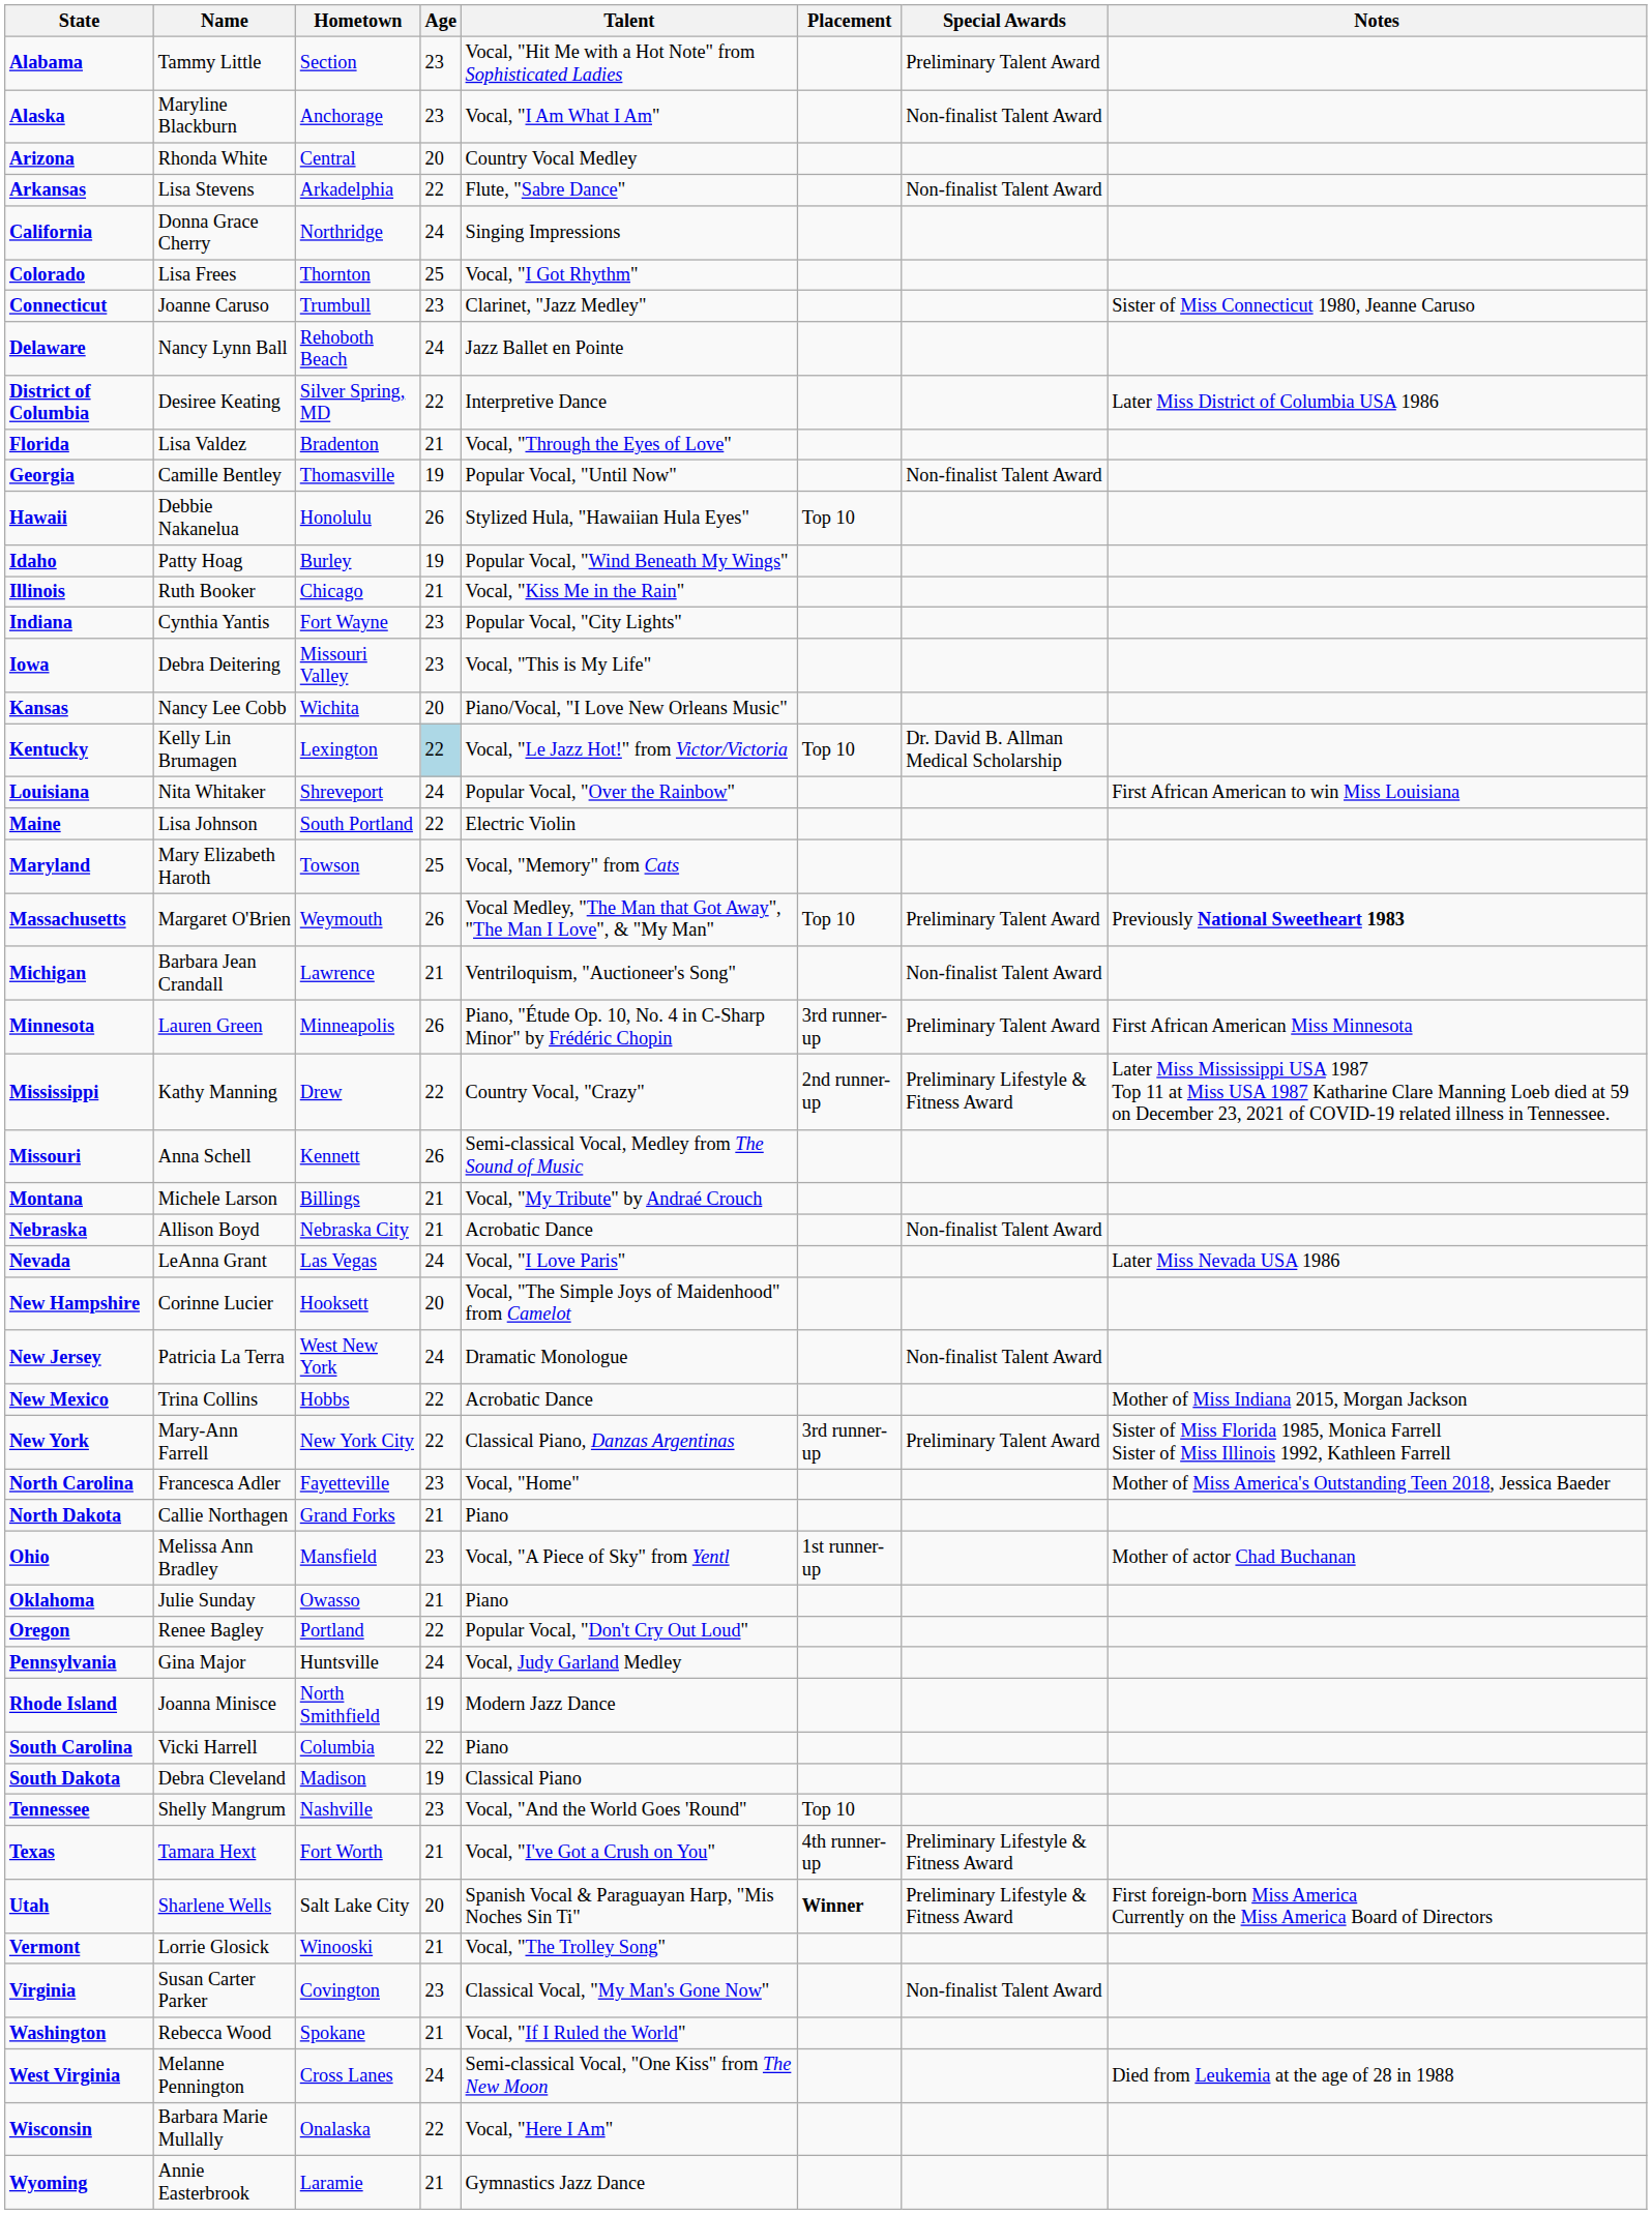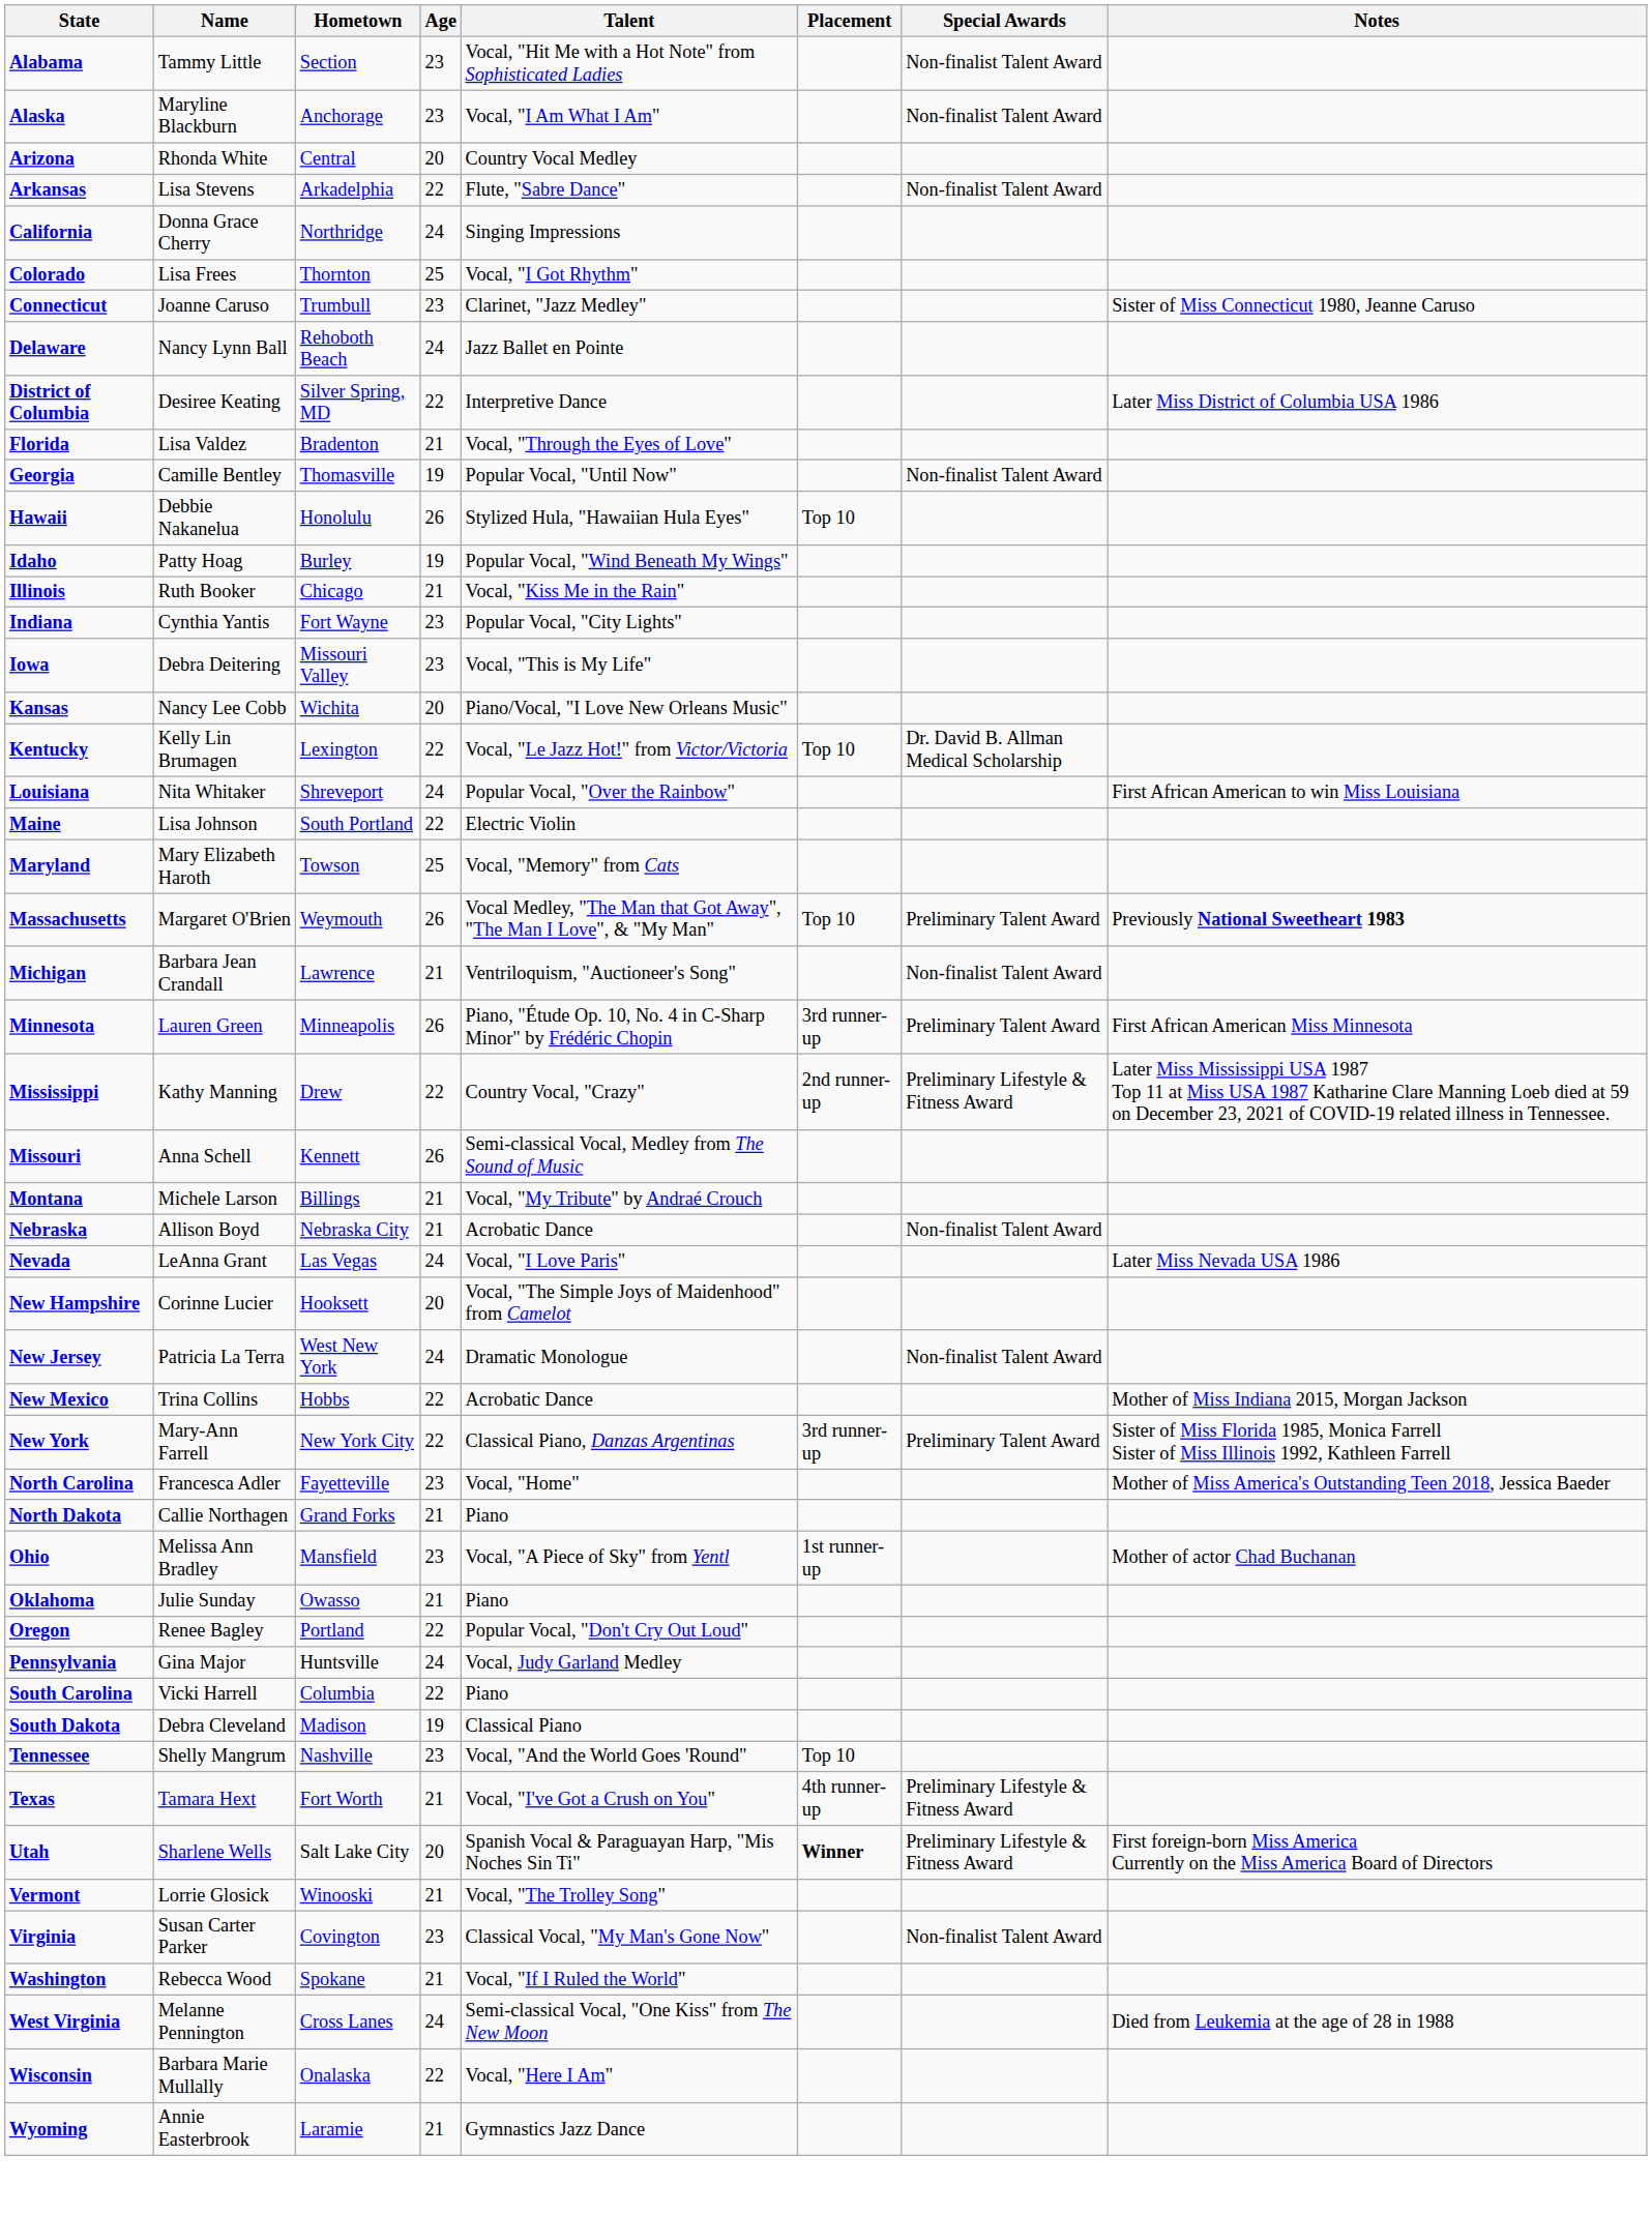Alabama | Special Awards: Preliminary Talent Award -> Non-finalist Talent Award
Kentucky | Age: lightblue background -> no background
- row: Rhode Island | Joanna Minisce | North Smithfield | 19 | Modern Jazz Dance
